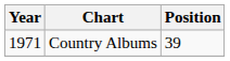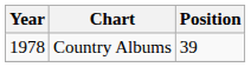Country Albums | Year: 1971 -> 1978
